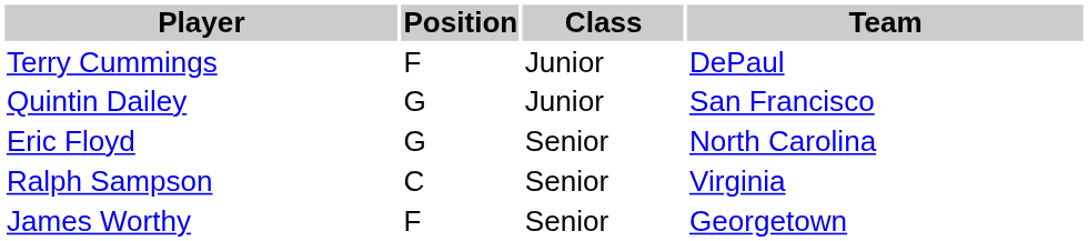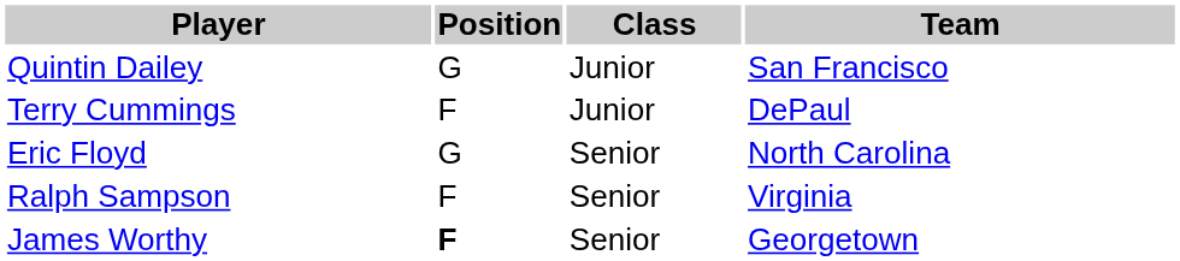rows swapped: Terry Cummings <-> Quintin Dailey
Ralph Sampson | Position: C -> F
James Worthy | Position: normal -> bold
